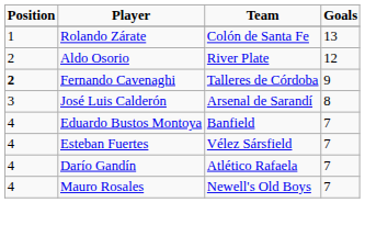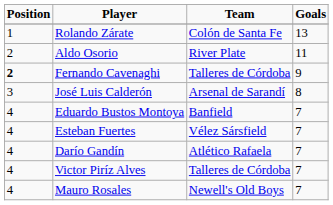Aldo Osorio | Goals: 12 -> 11
+ row: 4 | Victor Piríz Alves | Talleres de Córdoba | 7
